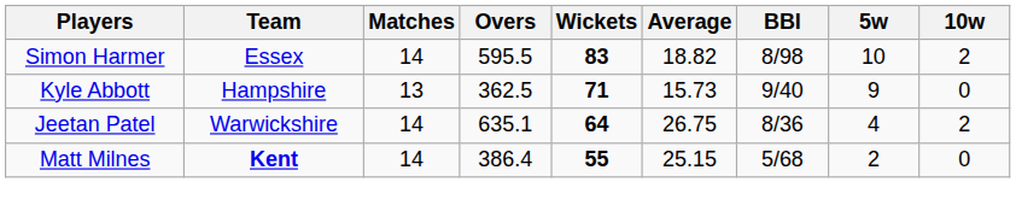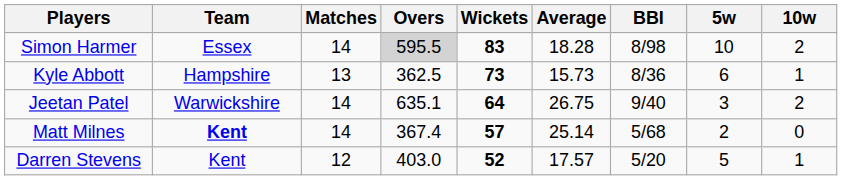Simon Harmer | Overs: no background -> lightgrey background
Simon Harmer | Average: 18.82 -> 18.28
Kyle Abbott | Wickets: 71 -> 73
Kyle Abbott | BBI: 9/40 -> 8/36
Kyle Abbott | 5w: 9 -> 6
Kyle Abbott | 10w: 0 -> 1
Jeetan Patel | BBI: 8/36 -> 9/40
Jeetan Patel | 5w: 4 -> 3
Matt Milnes | Overs: 386.4 -> 367.4
Matt Milnes | Wickets: 55 -> 57
Matt Milnes | Average: 25.15 -> 25.14
+ row: Darren Stevens | Kent | 12 | 403.0 | 52 | 17.57 | 5/20 | 5 | 1
